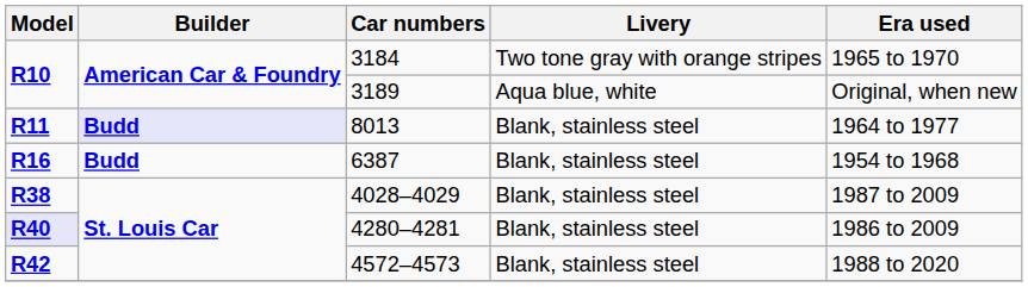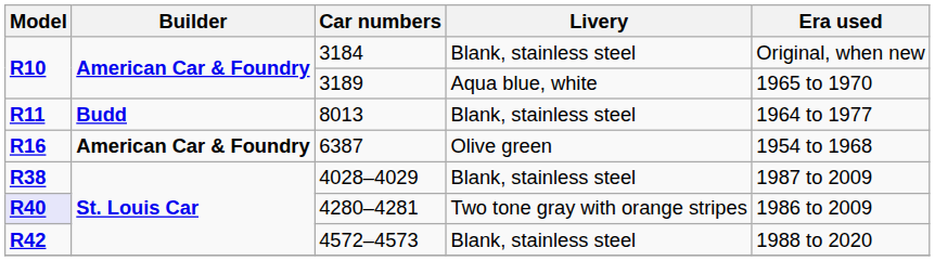3184 | Livery: Two tone gray with orange stripes -> Blank, stainless steel
3184 | Era used: 1965 to 1970 -> Original, when new
3189 | Era used: Original, when new -> 1965 to 1970
8013 | Builder: lavender background -> no background
6387 | Builder: Budd -> American Car & Foundry
6387 | Livery: Blank, stainless steel -> Olive green
4280–4281 | Livery: Blank, stainless steel -> Two tone gray with orange stripes
